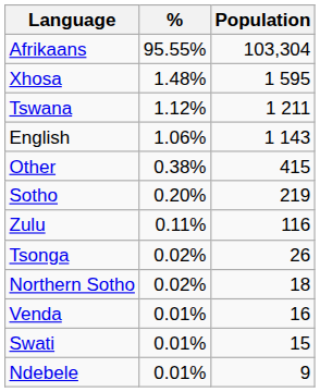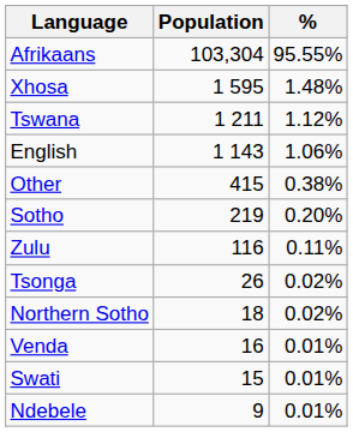columns swapped: Population <-> %
